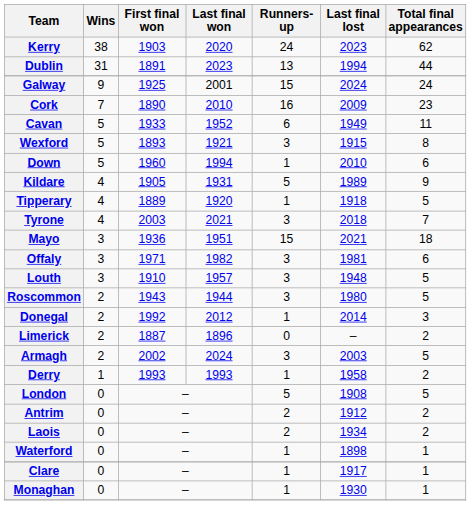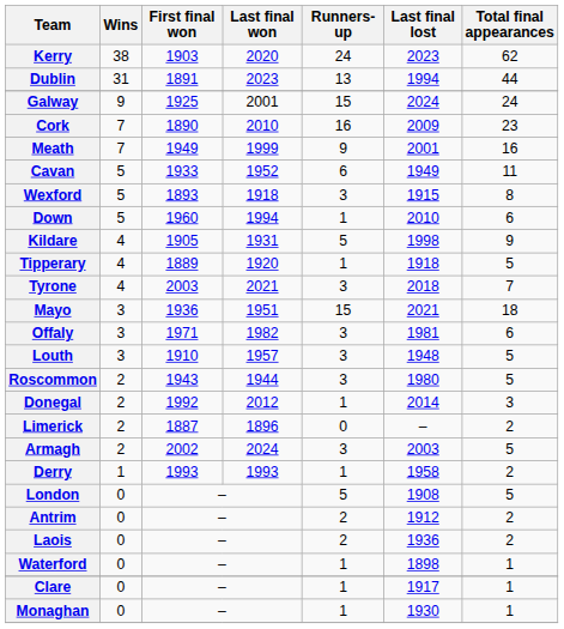+ row: Meath | 7 | 1949 | 1999 | 9 | 2001 | 16
Wexford | Last final won: 1921 -> 1918
Kildare | Last final lost: 1989 -> 1998
Laois | Last final lost: 1934 -> 1936
